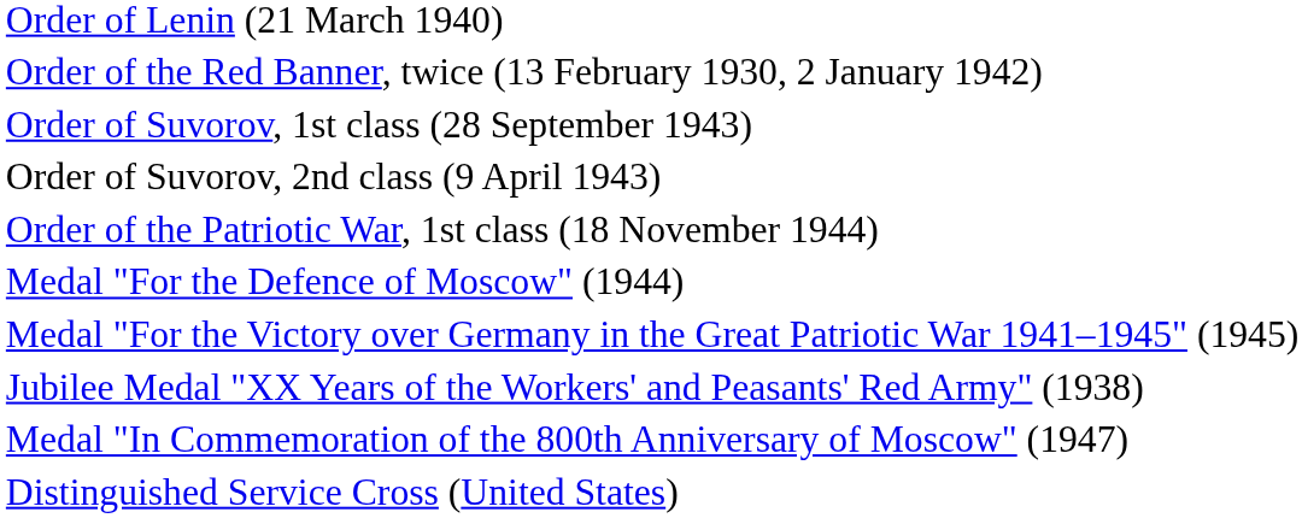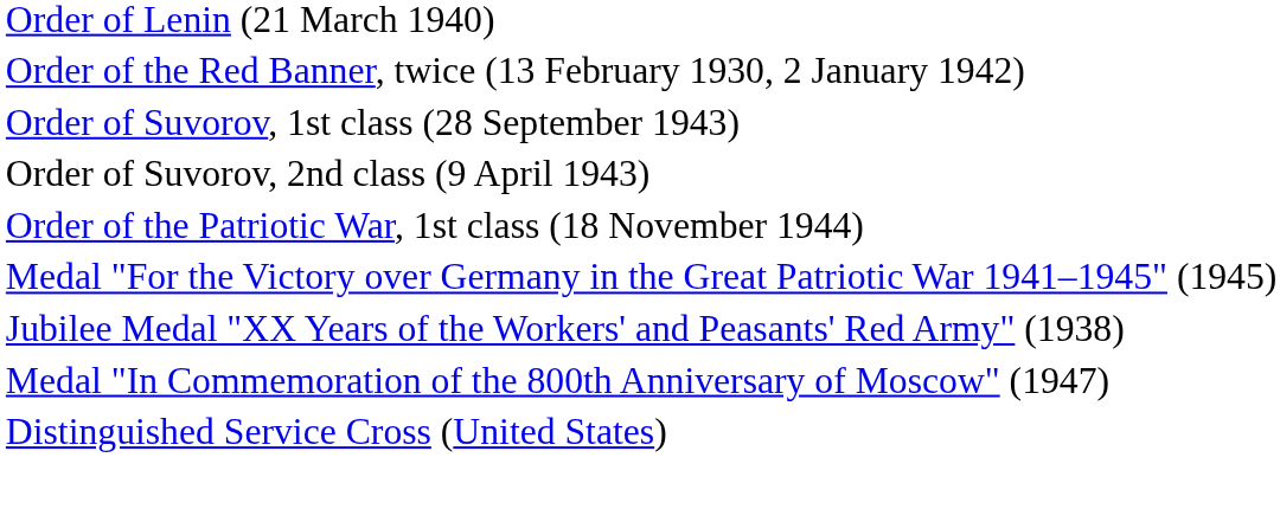- row: Medal "For the Defence of Moscow" (1944)
